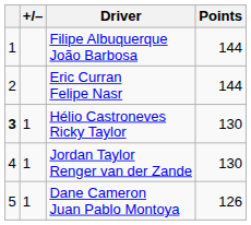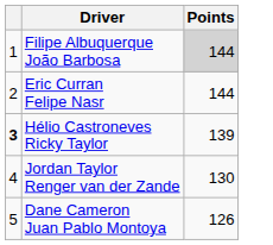- column: +/– | 1 | 1 | 1
Filipe Albuquerque João Barbosa | Points: no background -> lightgrey background
Hélio Castroneves Ricky Taylor | Points: 130 -> 139
